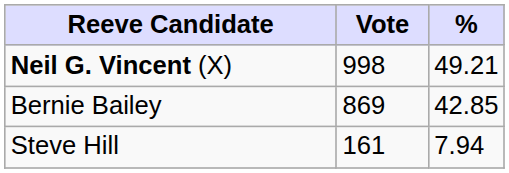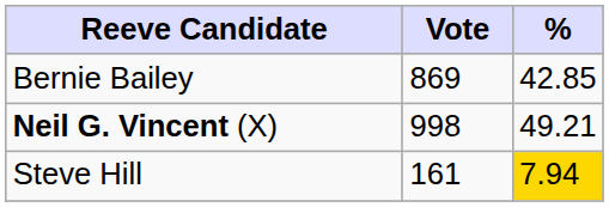rows swapped: Neil G. Vincent (X) <-> Bernie Bailey
Steve Hill | %: no background -> gold background
